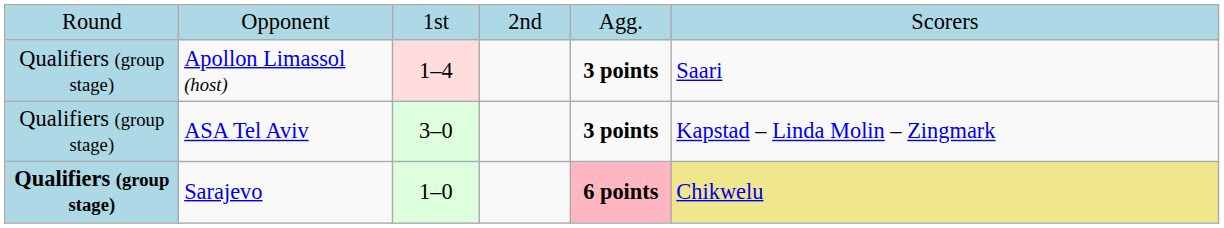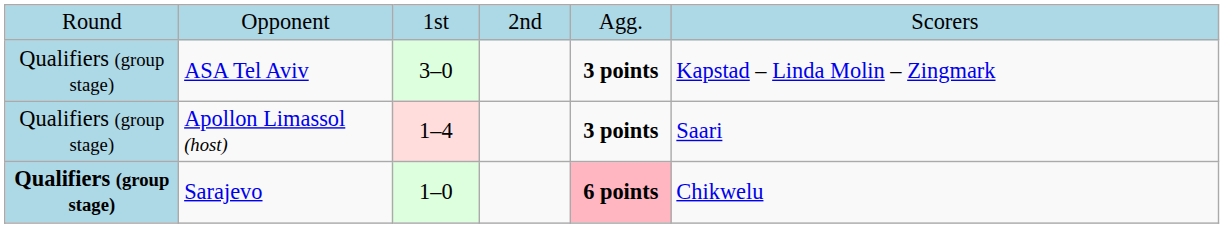rows swapped: ASA Tel Aviv <-> Apollon Limassol (host)
Sarajevo | column 6: khaki background -> no background
